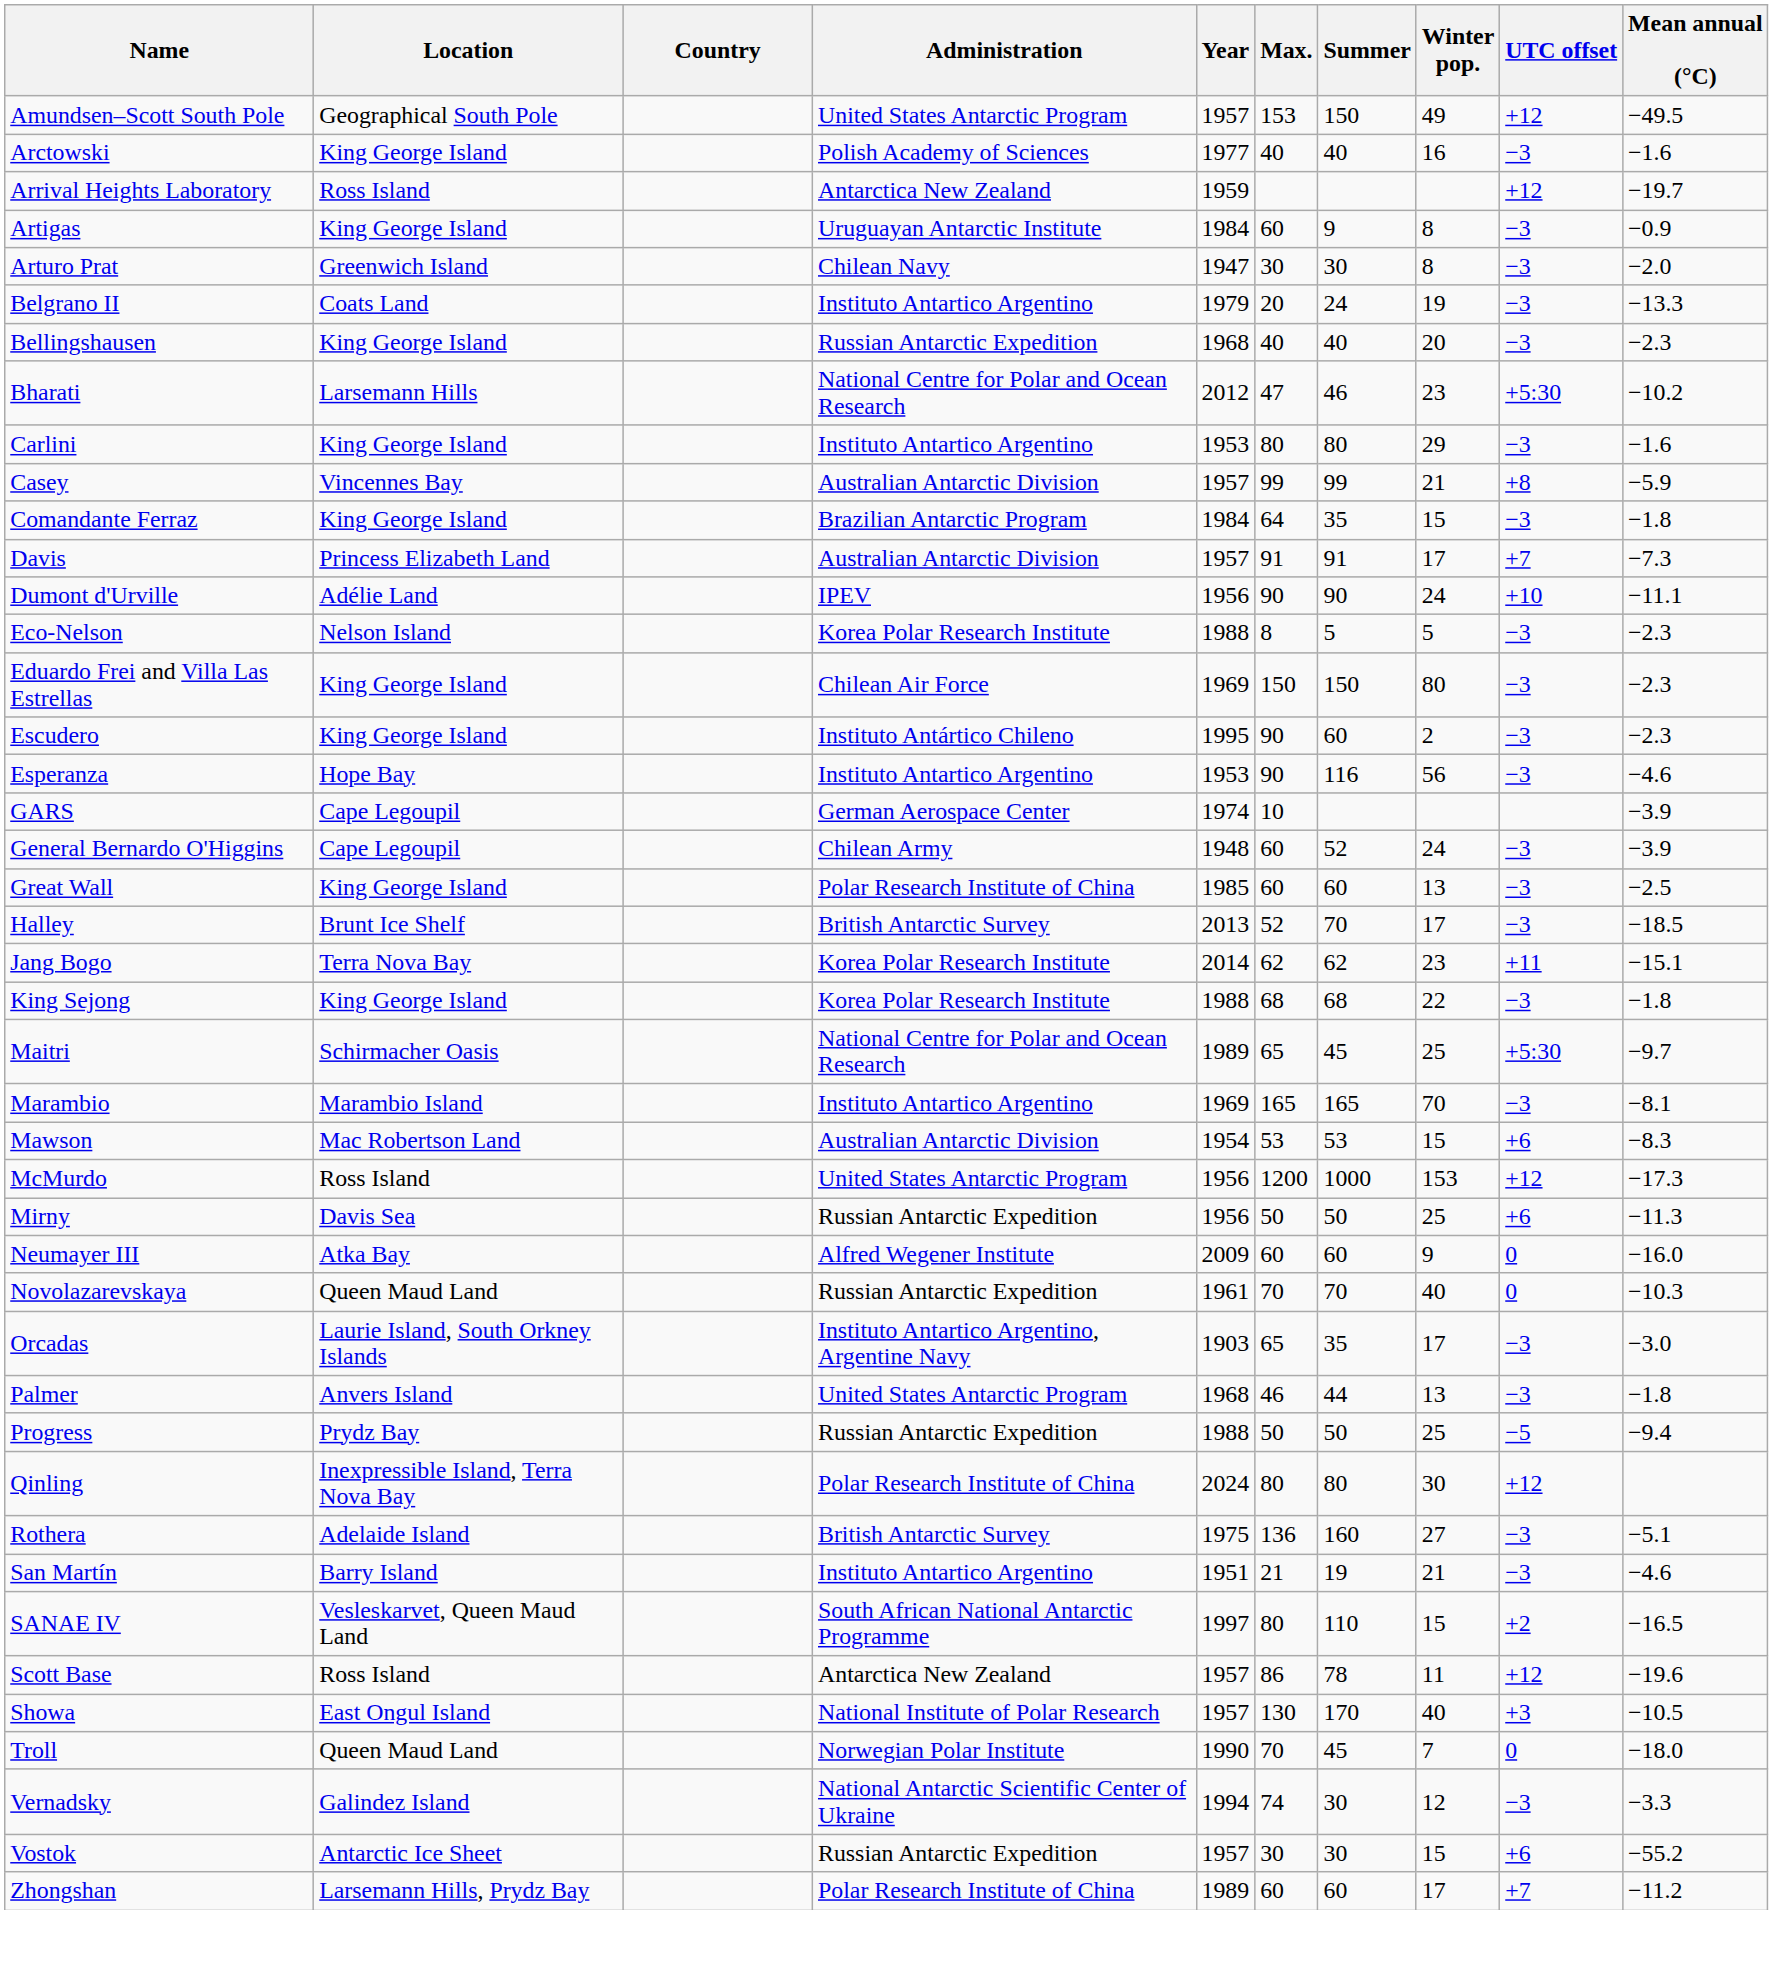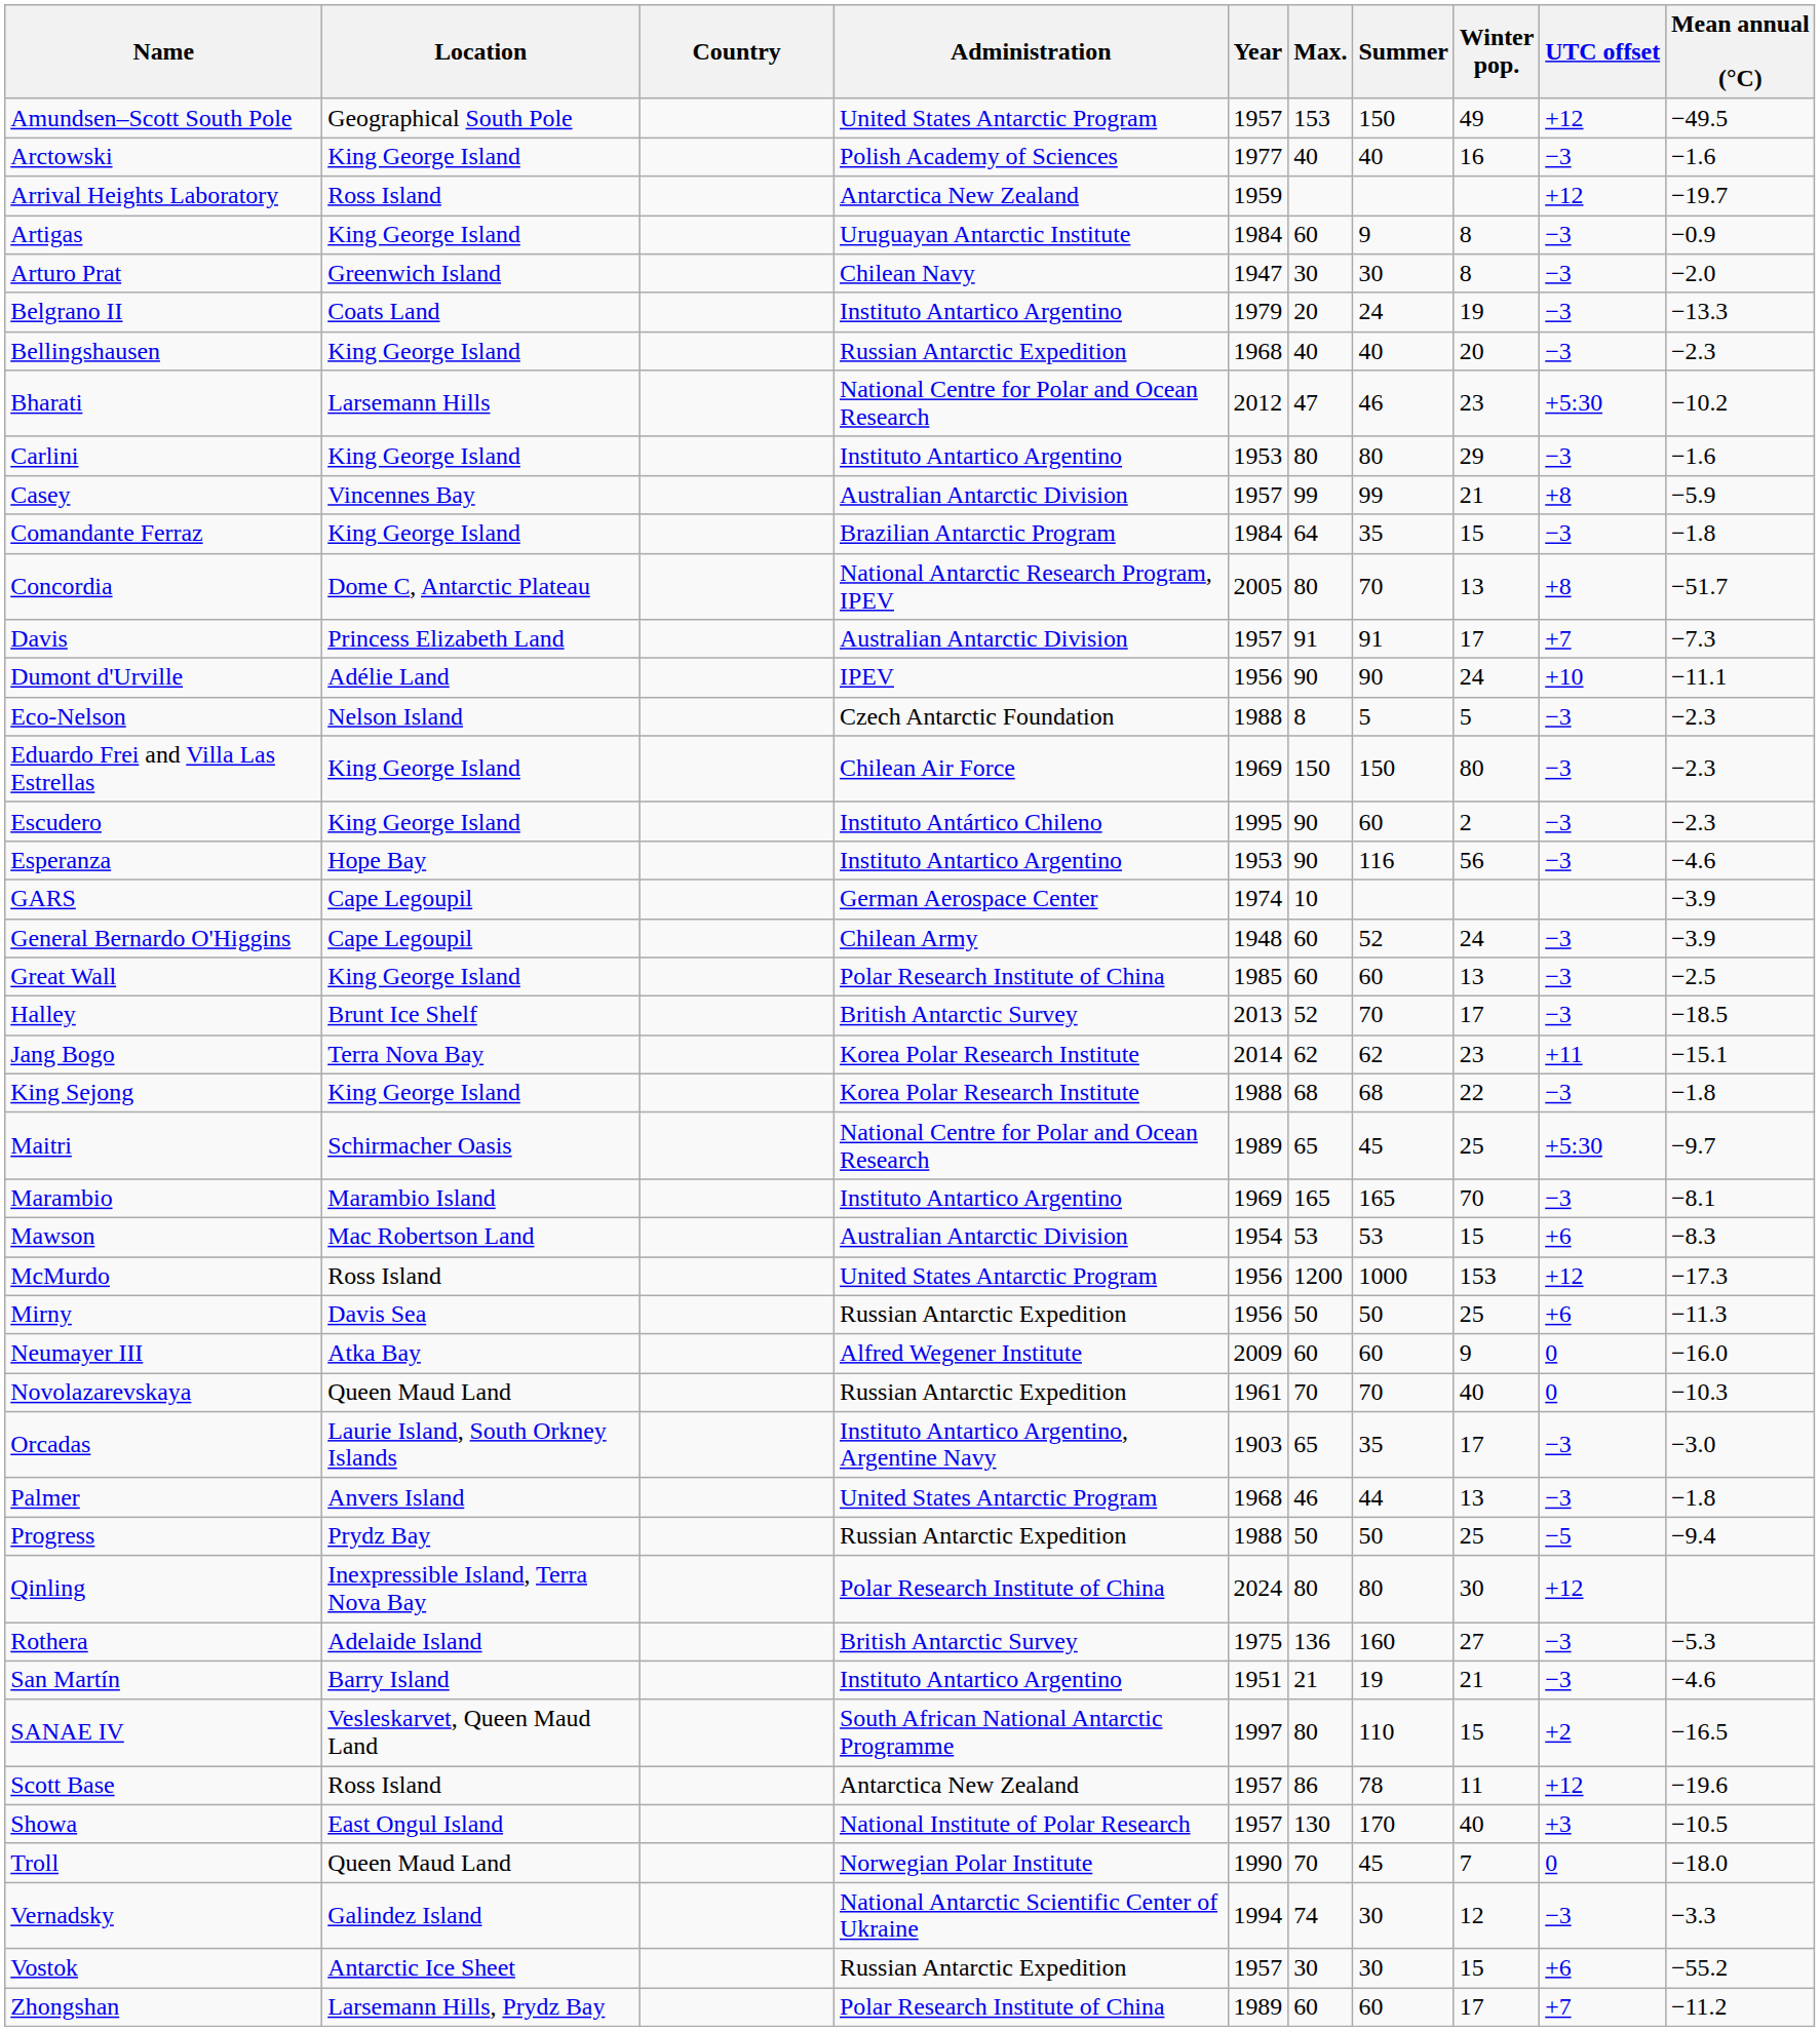+ row: Concordia | Dome C, Antarctic Plateau | National Antarctic Research Program, IPEV | 2005 | 80 | 70 | 13 | +8 | −51.7
Eco-Nelson | Administration: Korea Polar Research Institute -> Czech Antarctic Foundation
Rothera | Mean annual (°C): −5.1 -> −5.3
